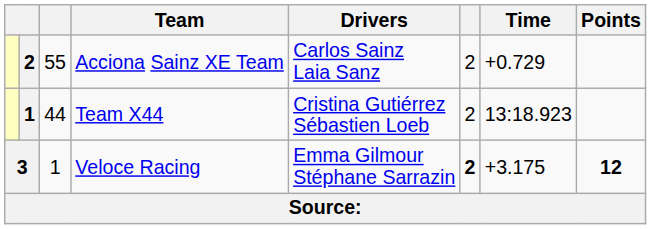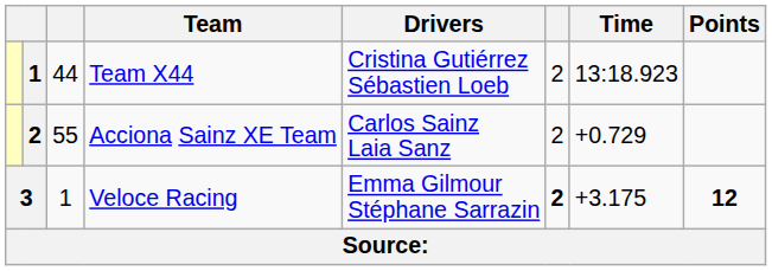rows swapped: Team X44 <-> Acciona Sainz XE Team
